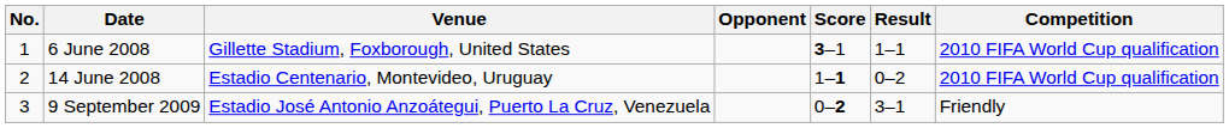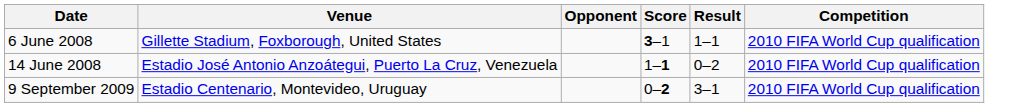- column: No. | 1 | 2 | 3
14 June 2008 | Venue: Estadio Centenario, Montevideo, Uruguay -> Estadio José Antonio Anzoátegui, Puerto La Cruz, Venezuela
9 September 2009 | Venue: Estadio José Antonio Anzoátegui, Puerto La Cruz, Venezuela -> Estadio Centenario, Montevideo, Uruguay
9 September 2009 | Competition: Friendly -> 2010 FIFA World Cup qualification
